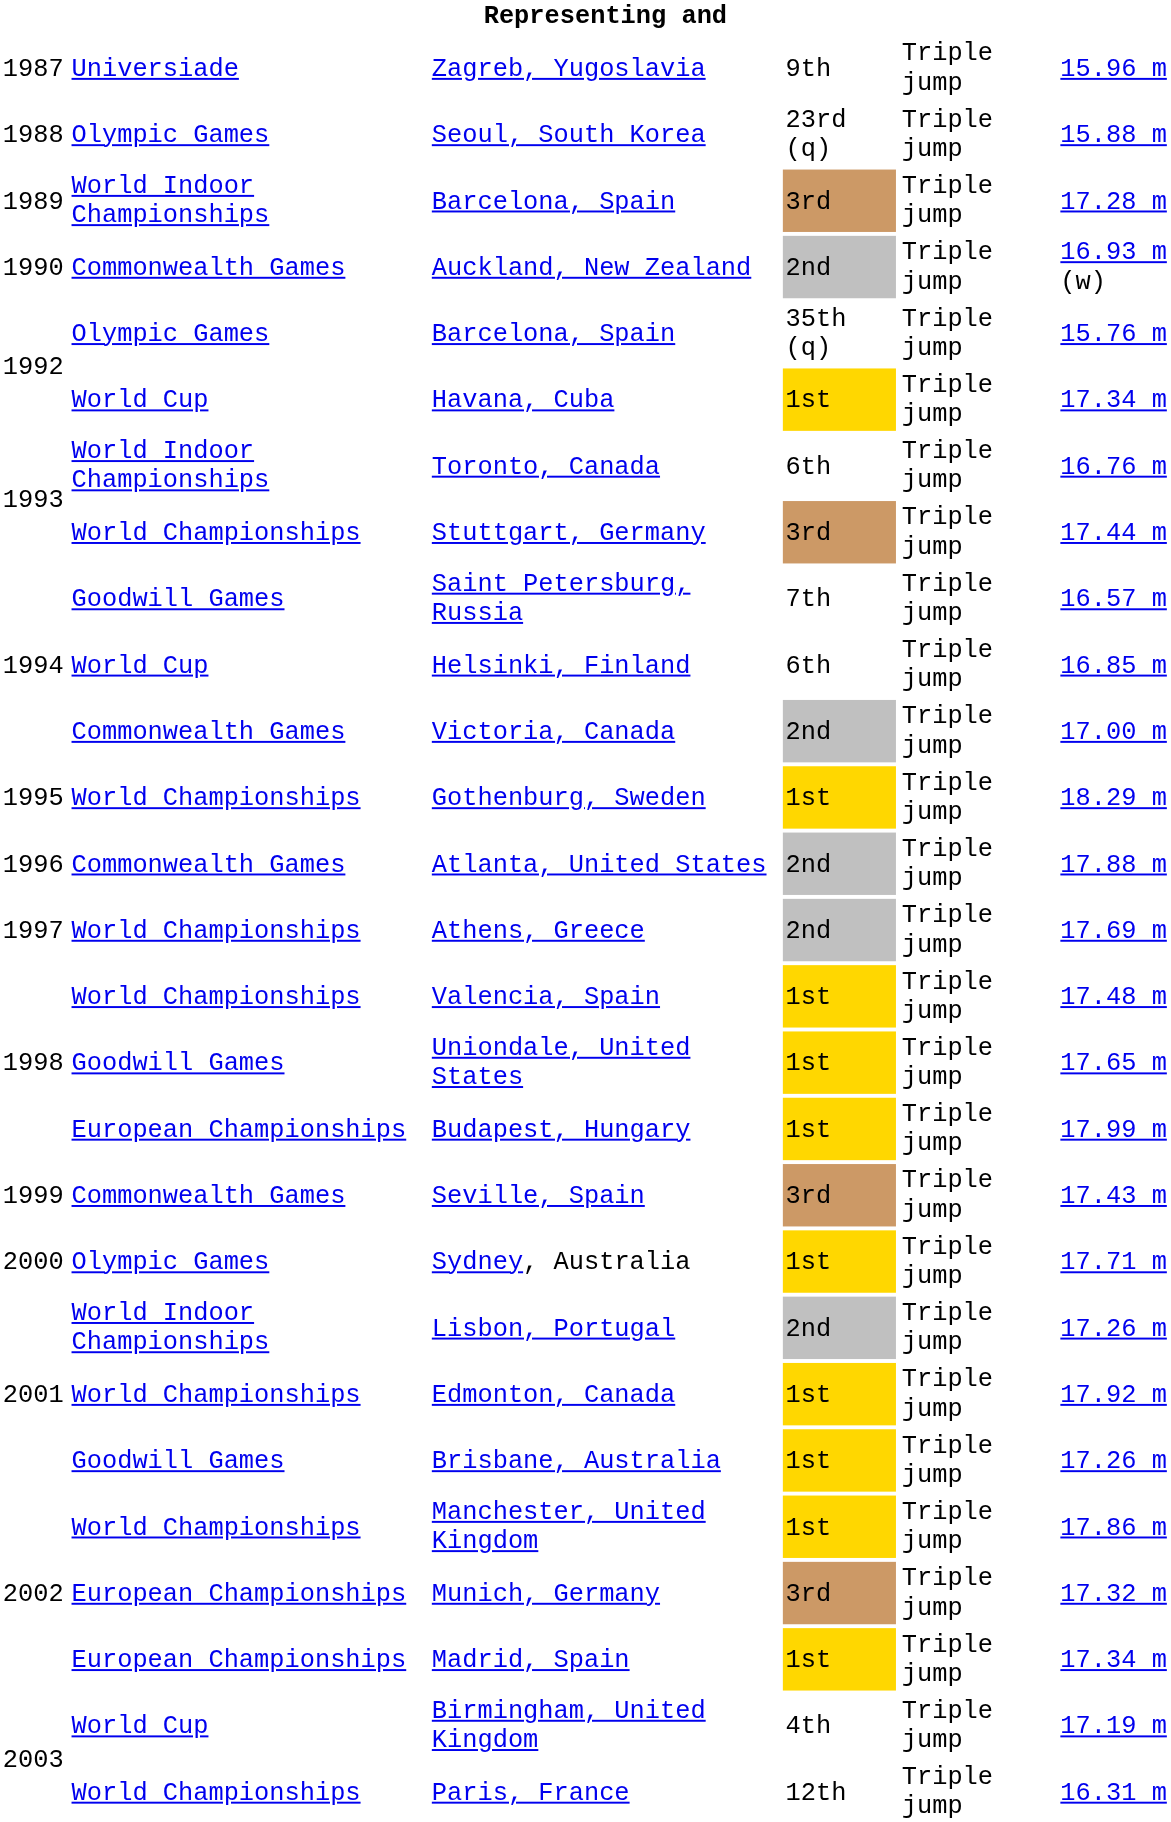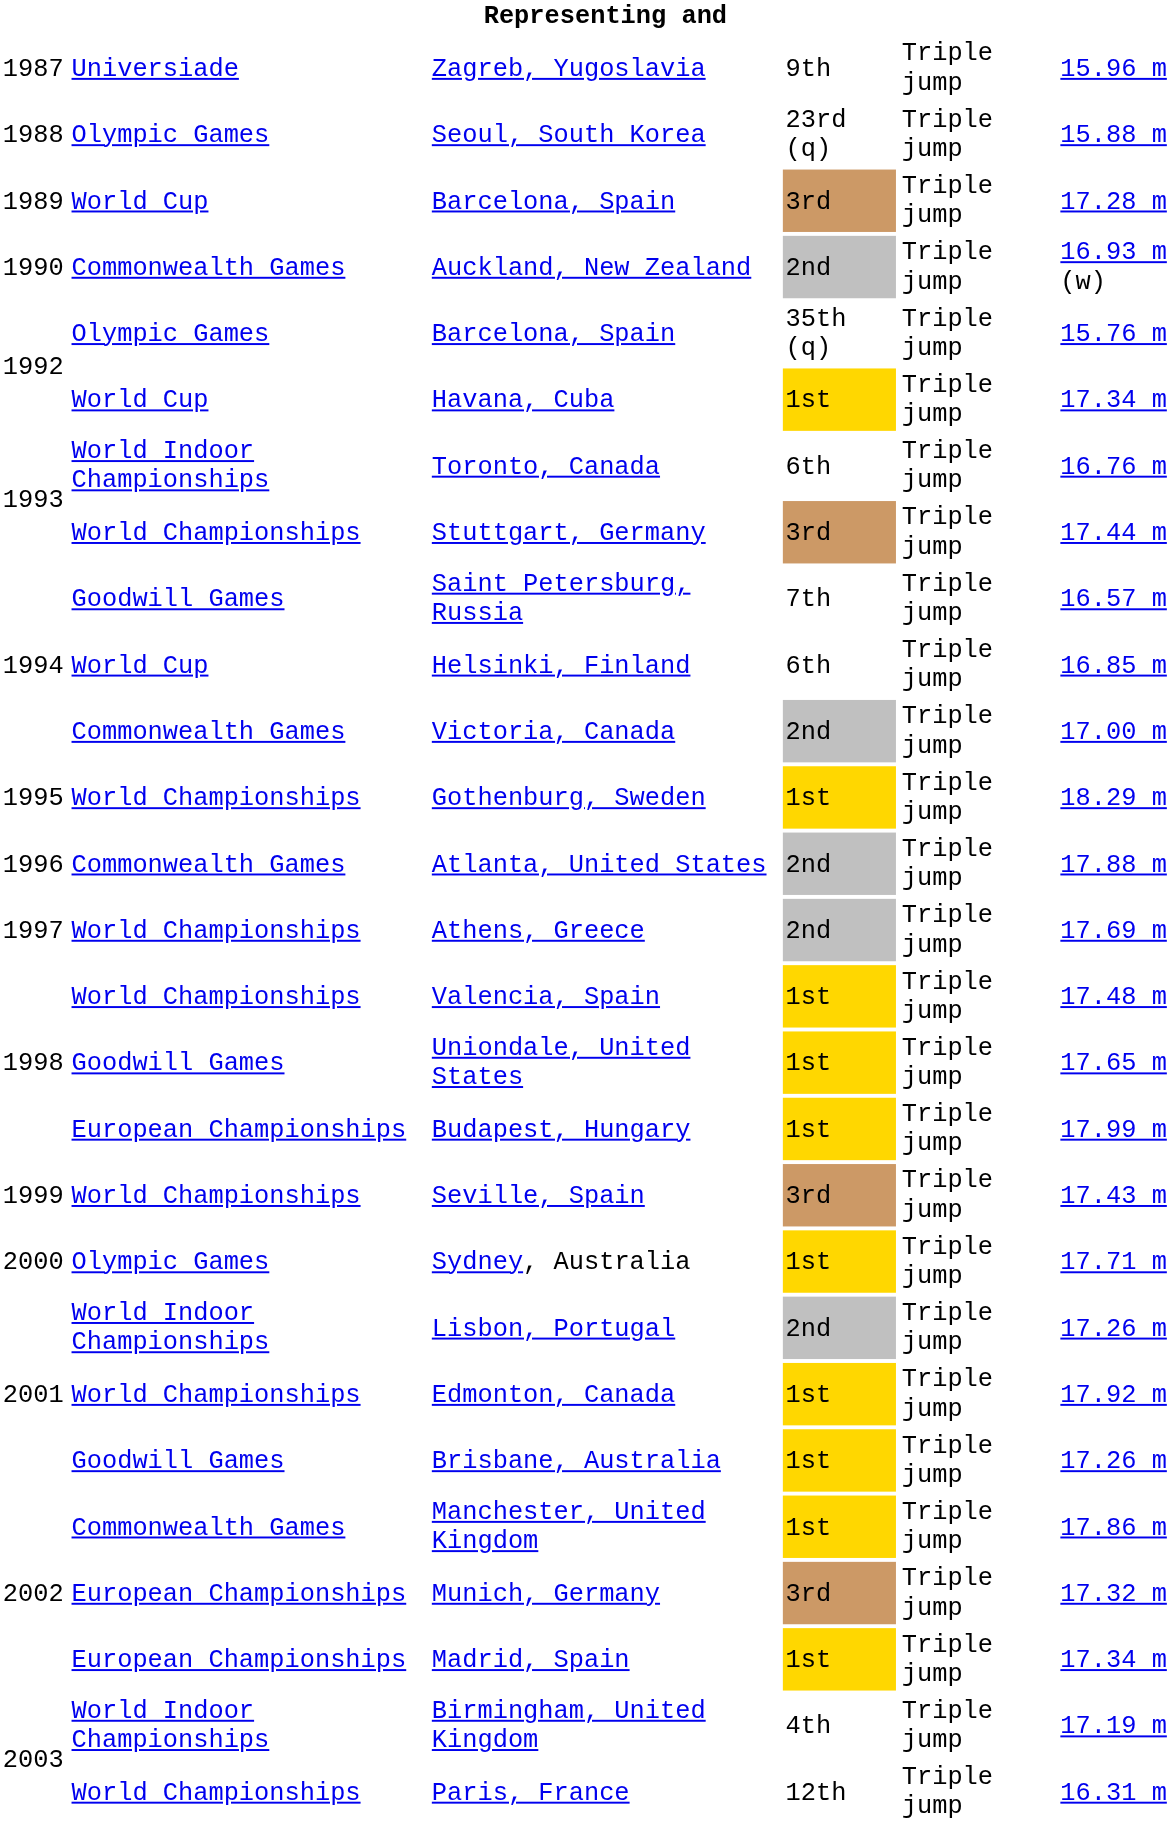1989 / Barcelona, Spain | column 2: World Indoor Championships -> World Cup
Seville, Spain | column 2: Commonwealth Games -> World Championships
Manchester, United Kingdom | column 2: World Championships -> Commonwealth Games
Birmingham, United Kingdom | column 2: World Cup -> World Indoor Championships
